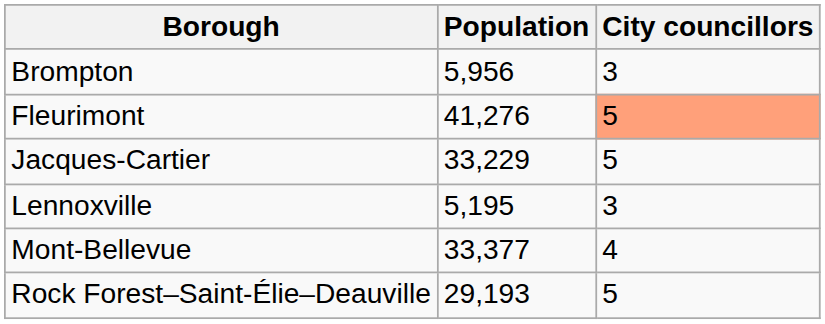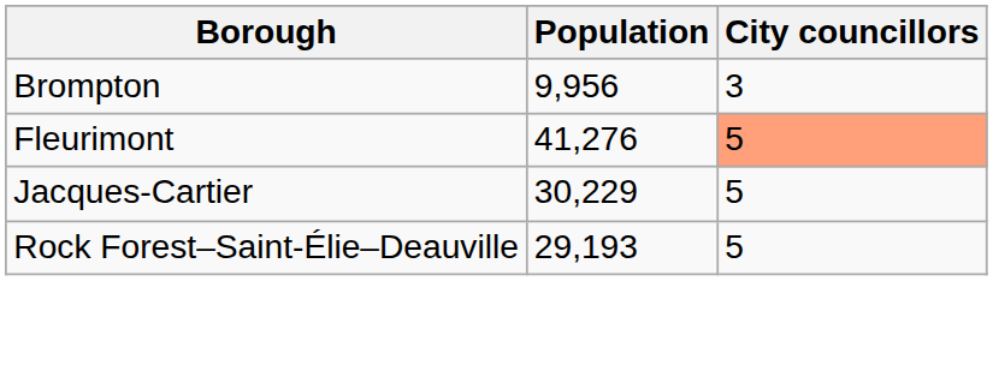Brompton | Population: 5,956 -> 9,956
Jacques-Cartier | Population: 33,229 -> 30,229
- row: Lennoxville | 5,195 | 3
- row: Mont-Bellevue | 33,377 | 4
